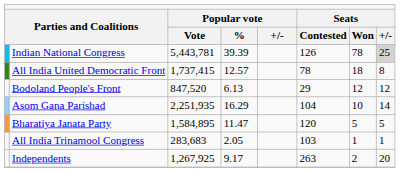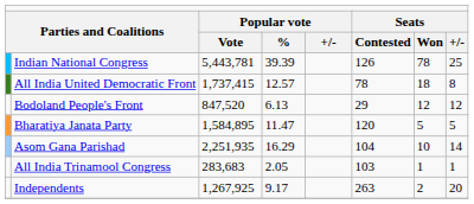Indian National Congress | column 8: lightgrey background -> no background
rows swapped: Asom Gana Parishad <-> Bharatiya Janata Party
